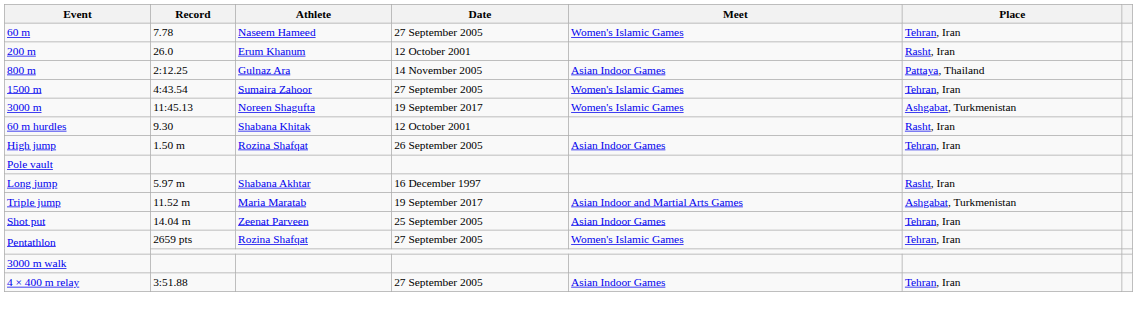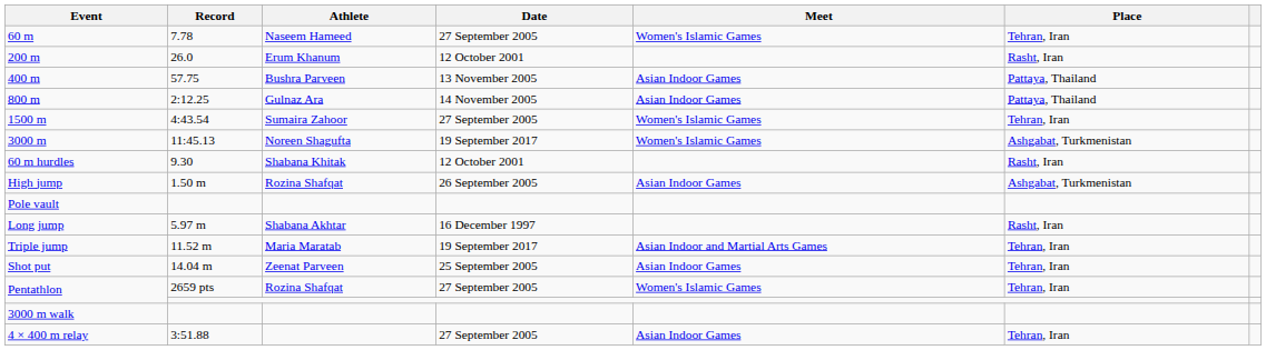+ row: 400 m | 57.75 | Bushra Parveen | 13 November 2005 | Asian Indoor Games | Pattaya, Thailand
High jump | Place: Tehran, Iran -> Ashgabat, Turkmenistan
Triple jump | Place: Ashgabat, Turkmenistan -> Tehran, Iran
